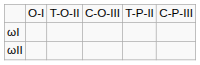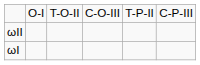rows swapped: ωI <-> ωII
